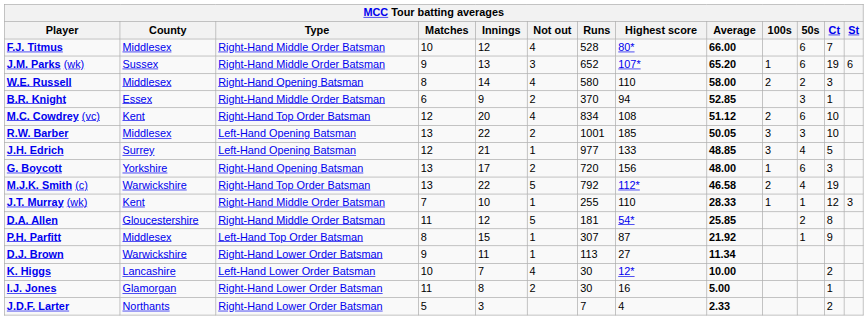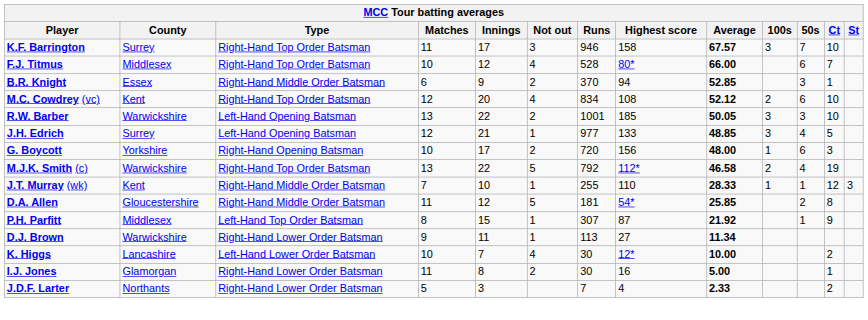+ row: K.F. Barrington | Surrey | Right-Hand Top Order Batsman | 11 | 17 | 3 | 946 | 158 | 67.57 | 3 | 7 | 10
F.J. Titmus | Type: Right-Hand Middle Order Batsman -> Right-Hand Top Order Batsman
- row: J.M. Parks (wk) | Sussex | Right-Hand Middle Order Batsman | 9 | 13 | 3 | 652 | 107* | 65.20 | 1 | 6 | 19 | 6
- row: W.E. Russell | Middlesex | Right-Hand Opening Batsman | 8 | 14 | 4 | 580 | 110 | 58.00 | 2 | 2 | 3
M.C. Cowdrey (vc) | Average: 51.12 -> 52.12
R.W. Barber | County: Middlesex -> Warwickshire
G. Boycott | Matches: 13 -> 10
